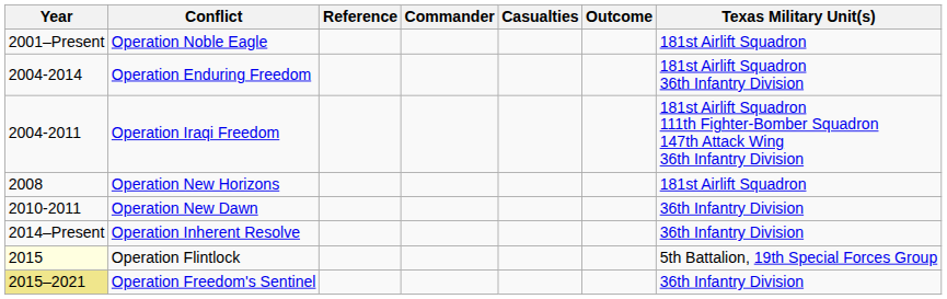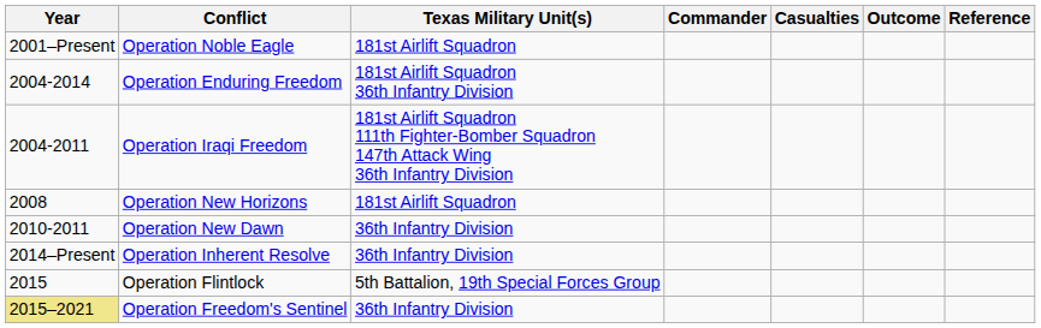columns swapped: Texas Military Unit(s) <-> Reference
Operation Flintlock | Year: lightyellow background -> no background
